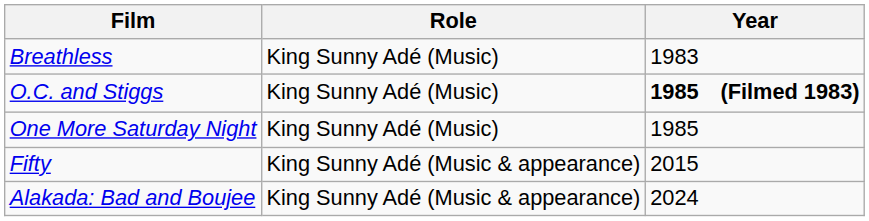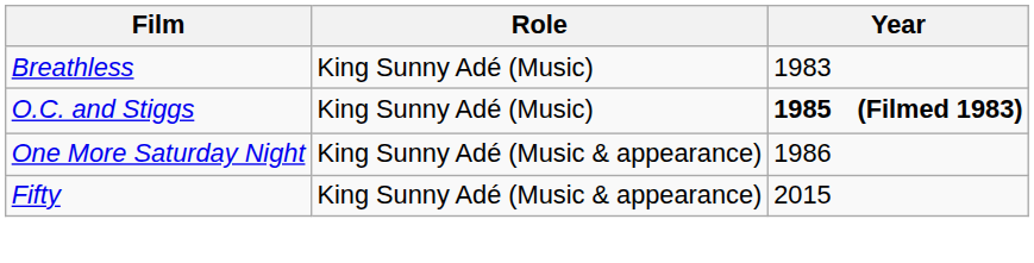One More Saturday Night | Role: King Sunny Adé (Music) -> King Sunny Adé (Music & appearance)
One More Saturday Night | Year: 1985 -> 1986
- row: Alakada: Bad and Boujee | King Sunny Adé (Music & appearance) | 2024
